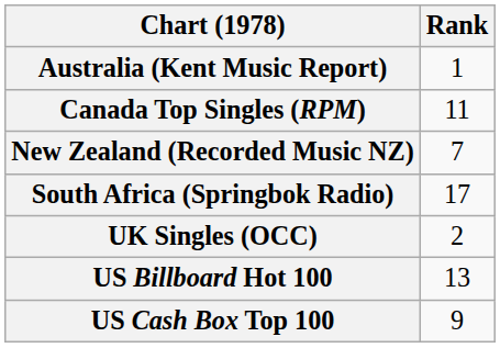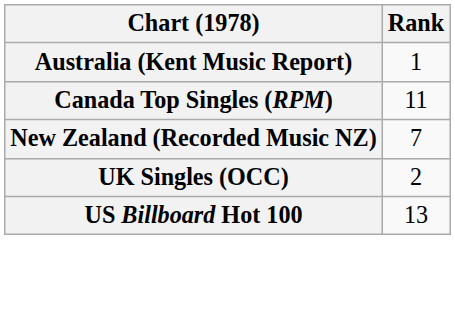- row: South Africa (Springbok Radio) | 17
- row: US Cash Box Top 100 | 9
